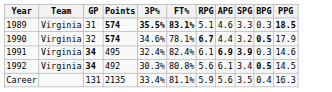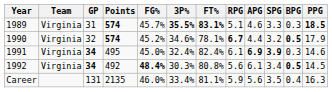+ column: FG% | 45.7% | 45.2% | 45.0% | 48.4% | 46.0%
